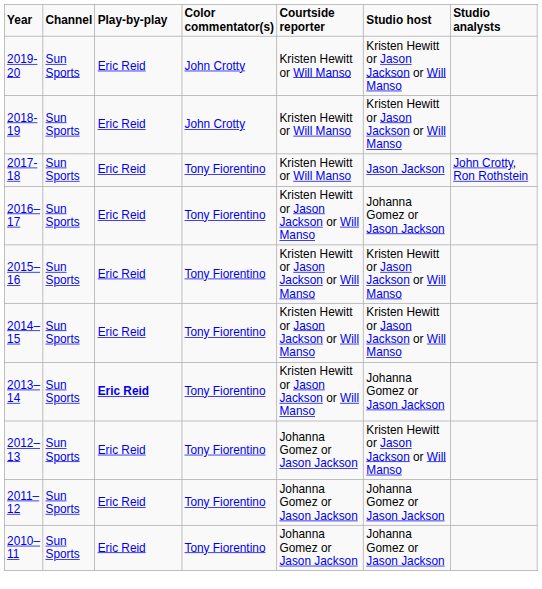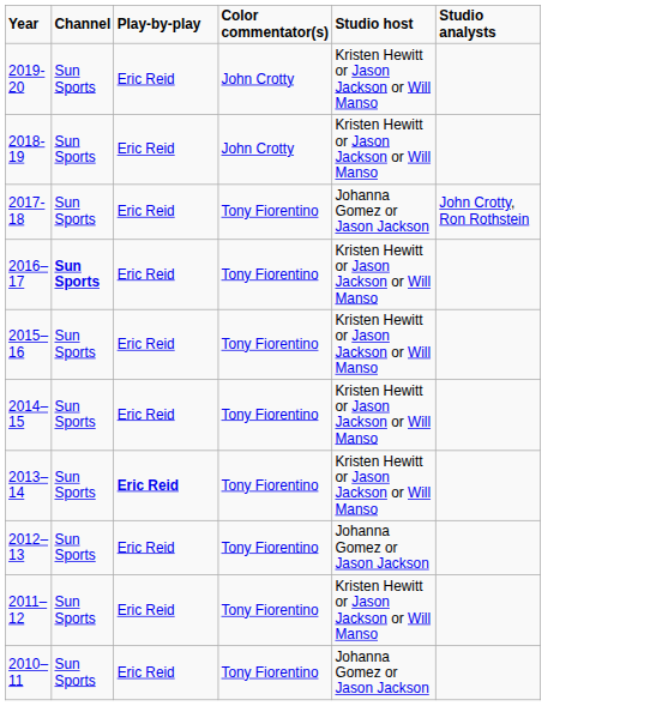- column: Courtside reporter | Kristen Hewitt or Will Manso | Kristen Hewitt or Will Manso | Kristen Hewitt or Will Manso | Kristen Hewitt or Jason Jackson or Will Manso | Kristen Hewitt or Jason Jackson or Will Manso | Kristen Hewitt or Jason Jackson or Will Manso | Kristen Hewitt or Jason Jackson or Will Manso | Johanna Gomez or Jason Jackson | Johanna Gomez or Jason Jackson | Johanna Gomez or Jason Jackson
2017-18 | Studio host: Jason Jackson -> Johanna Gomez or Jason Jackson
2016–17 | Channel: normal -> bold
2016–17 | Studio host: Johanna Gomez or Jason Jackson -> Kristen Hewitt or Jason Jackson or Will Manso
2013–14 | Studio host: Johanna Gomez or Jason Jackson -> Kristen Hewitt or Jason Jackson or Will Manso
2012–13 | Studio host: Kristen Hewitt or Jason Jackson or Will Manso -> Johanna Gomez or Jason Jackson
2011–12 | Studio host: Johanna Gomez or Jason Jackson -> Kristen Hewitt or Jason Jackson or Will Manso
